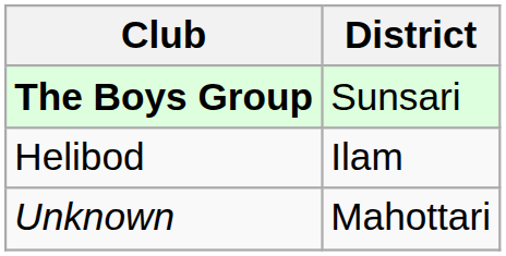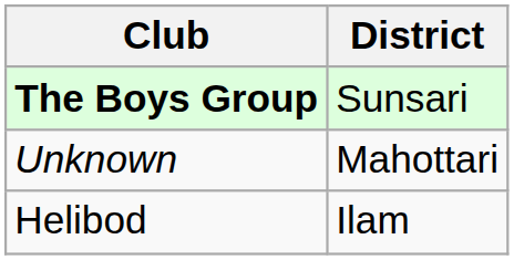rows swapped: Helibod <-> Unknown
